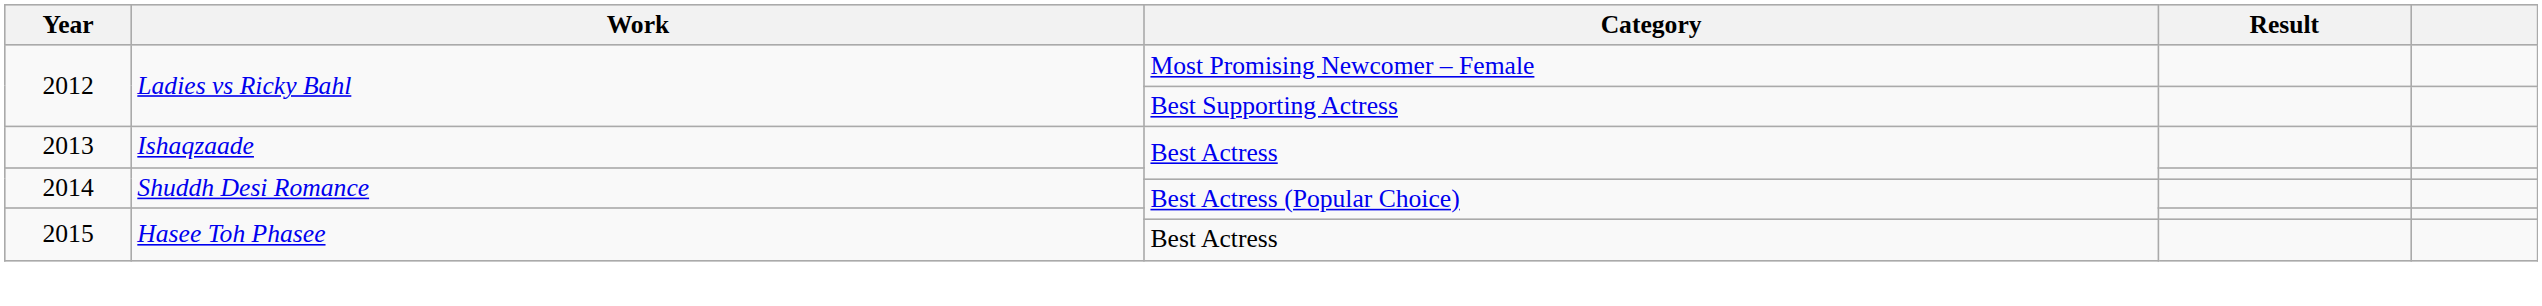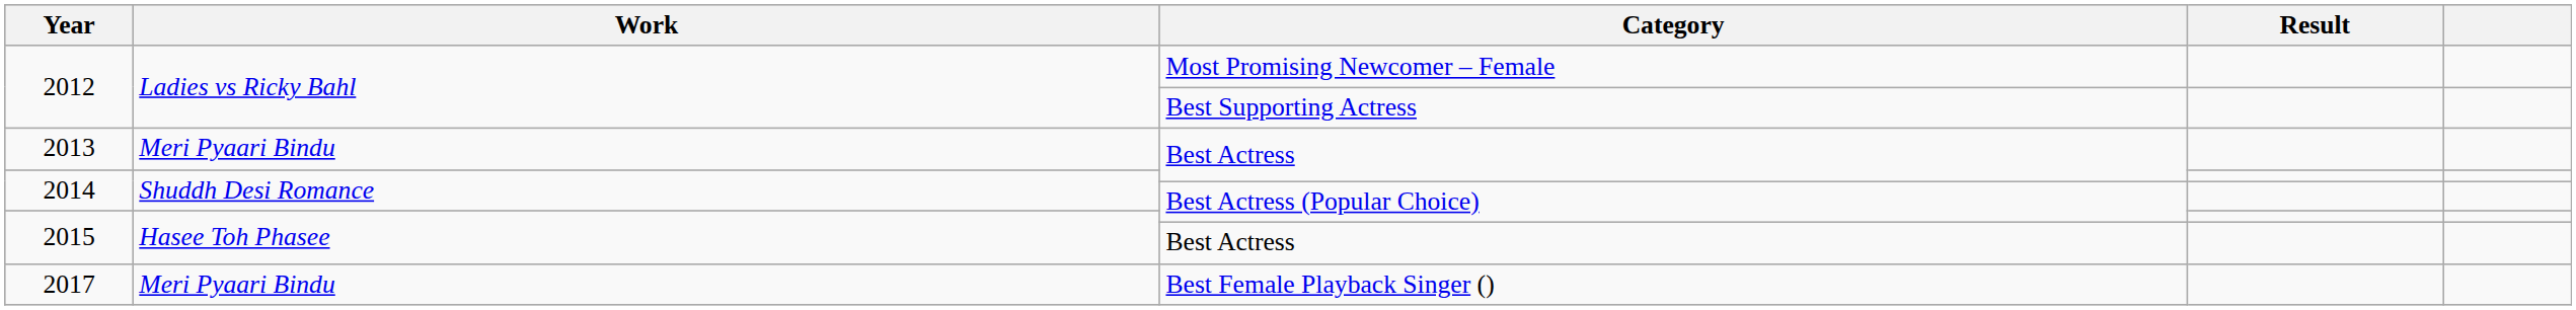2013 | Work: Ishaqzaade -> Meri Pyaari Bindu
+ row: 2017 | Meri Pyaari Bindu | Best Female Playback Singer ()
